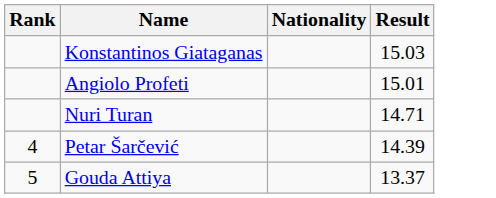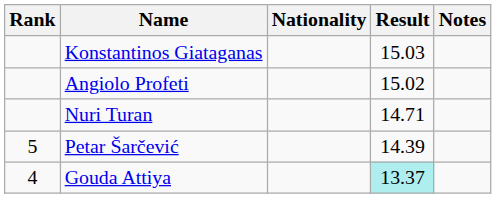+ column: Notes
Angiolo Profeti | Result: 15.01 -> 15.02
Petar Šarčević | Rank: 4 -> 5
Gouda Attiya | Rank: 5 -> 4
Gouda Attiya | Result: no background -> paleturquoise background
